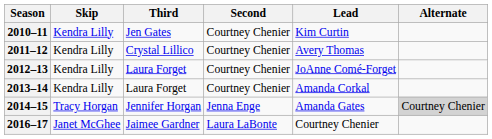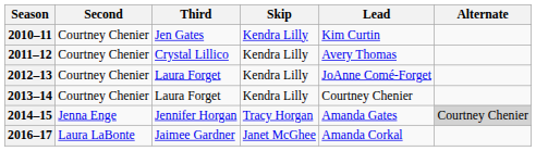columns swapped: Skip <-> Second
2013–14 | Lead: Amanda Corkal -> Courtney Chenier
2016–17 | Lead: Courtney Chenier -> Amanda Corkal
